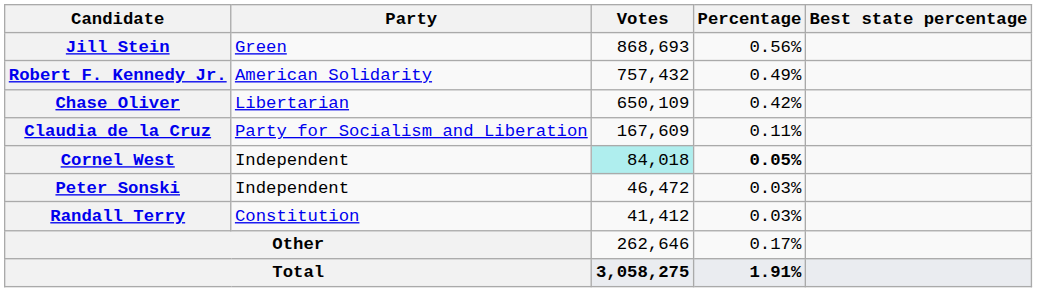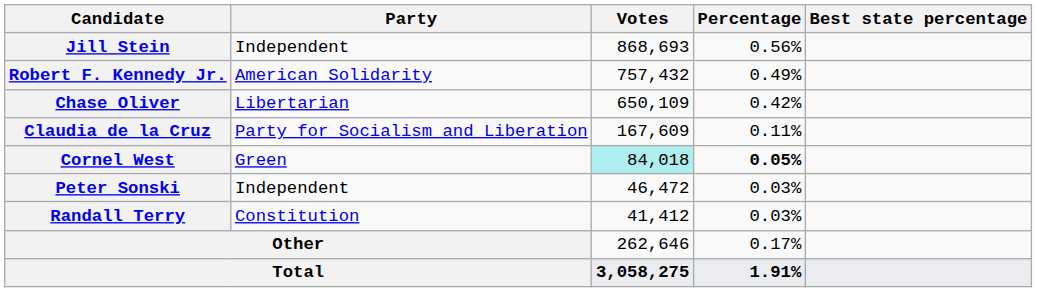Jill Stein | Party: Green -> Independent
Cornel West | Party: Independent -> Green
